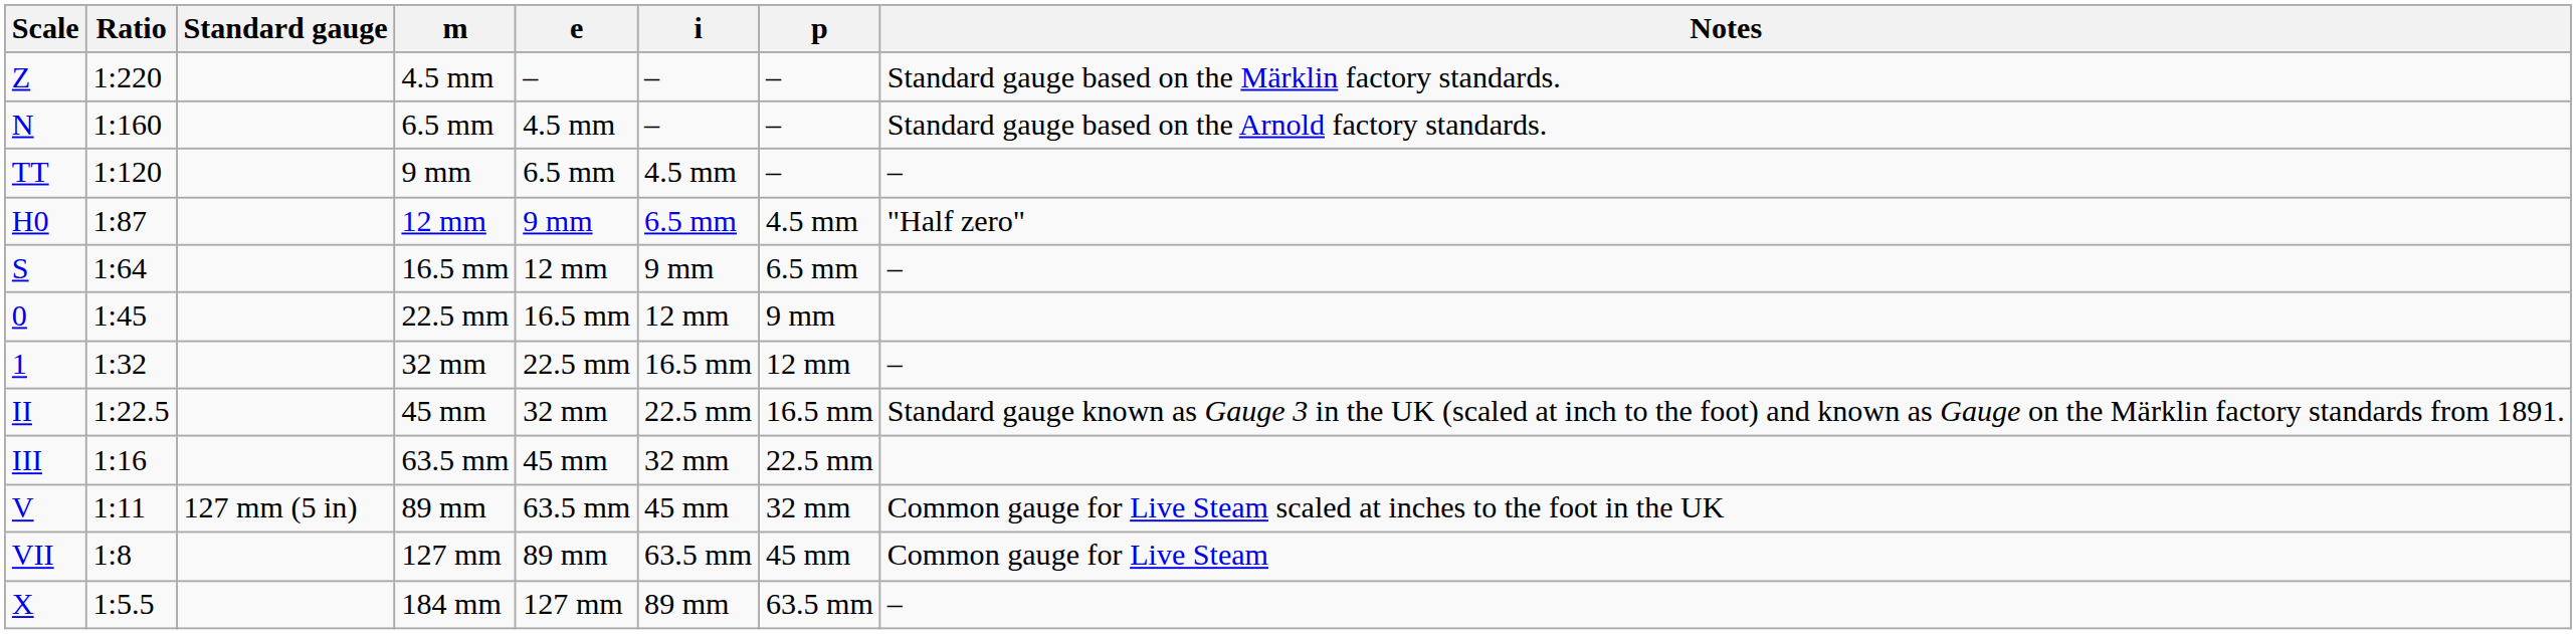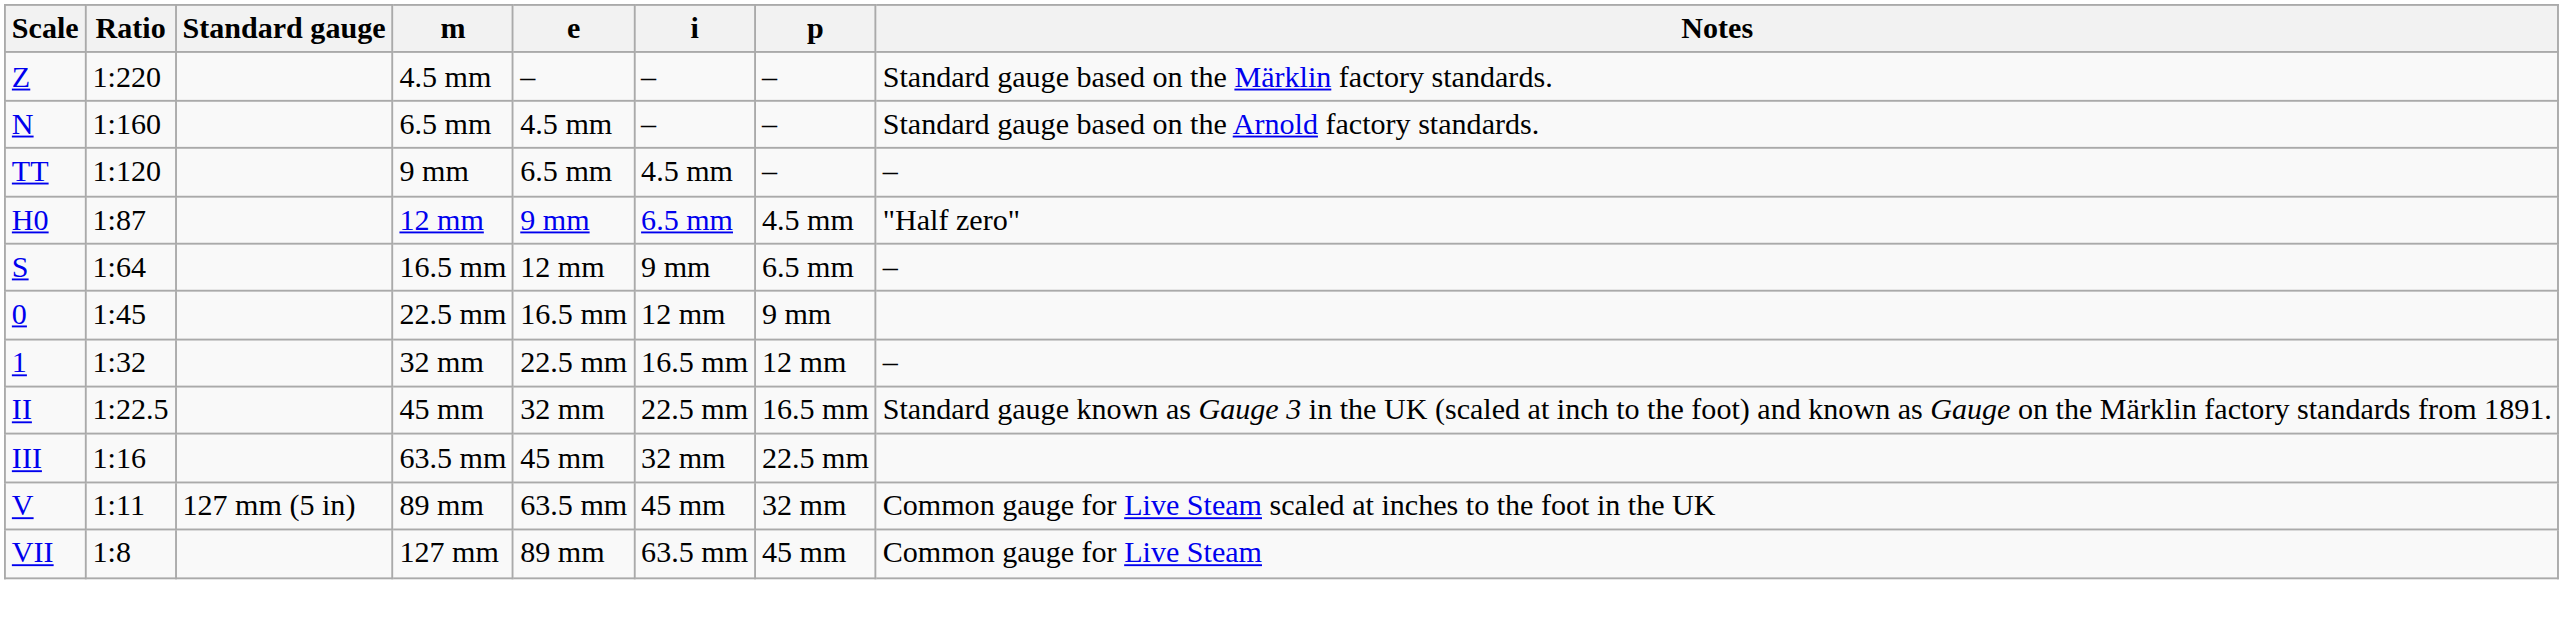- row: X | 1:5.5 | 184 mm | 127 mm | 89 mm | 63.5 mm | –
